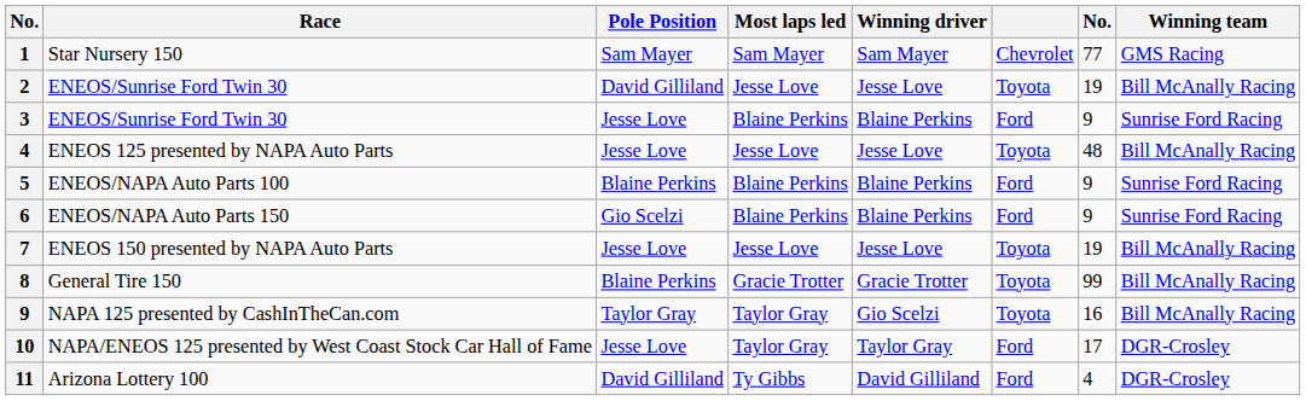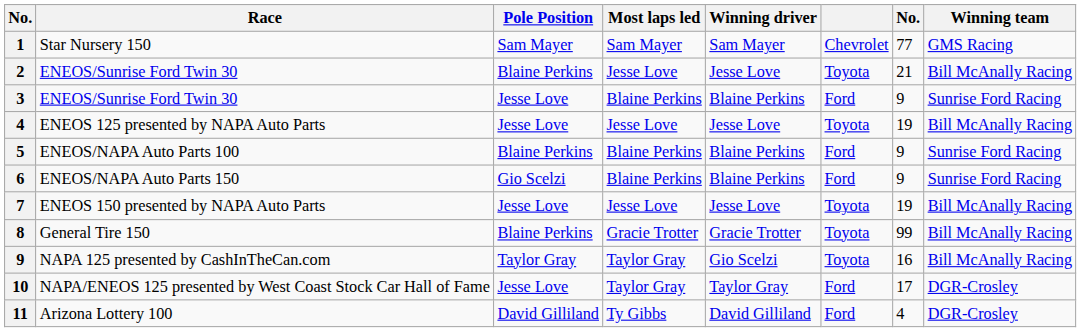2 / ENEOS/Sunrise Ford Twin 30 | Pole Position: David Gilliland -> Blaine Perkins
2 / ENEOS/Sunrise Ford Twin 30 | column 7: 19 -> 21
ENEOS 125 presented by NAPA Auto Parts | column 7: 48 -> 19
